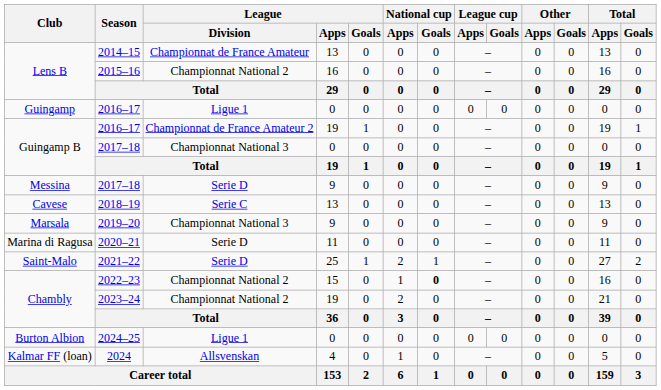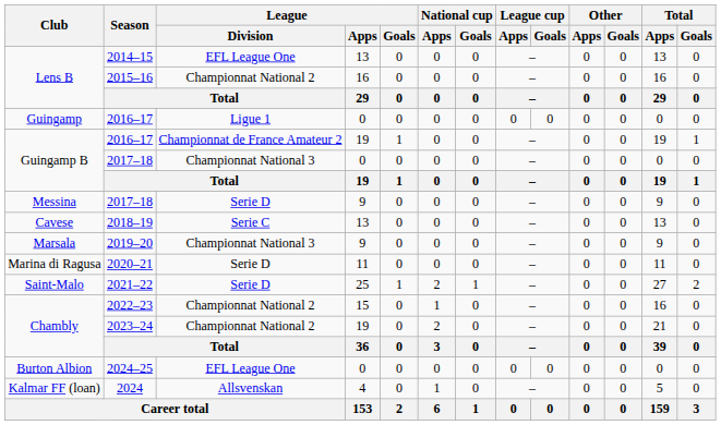2014–15 | League / Division: Championnat de France Amateur -> EFL League One
2022–23 | National cup / Goals: bold -> normal
2024–25 | League / Division: Ligue 1 -> EFL League One
